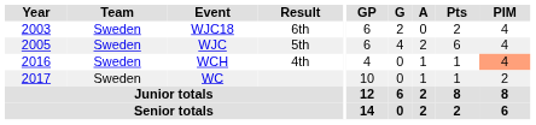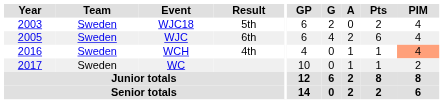WJC18 | Result: 6th -> 5th
WJC | Result: 5th -> 6th
